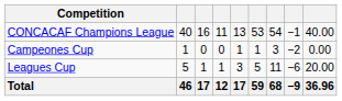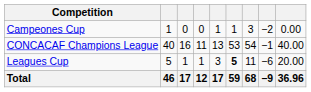rows swapped: CONCACAF Champions League <-> Campeones Cup
Leagues Cup | column 6: normal -> bold
